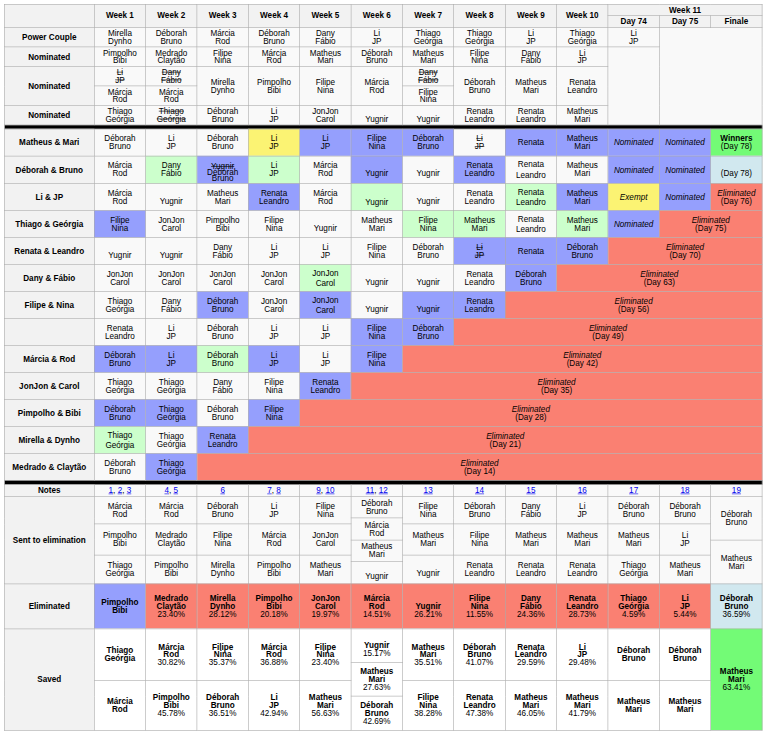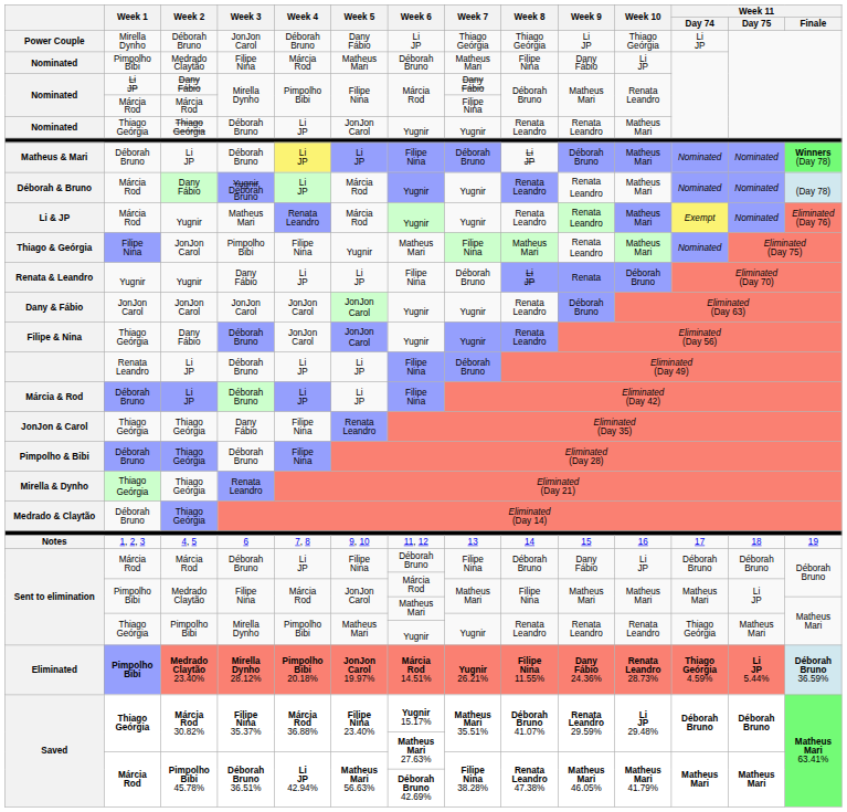Power Couple | Week 3: Márcia Rod -> JonJon Carol
Matheus & Mari | Week 9: Renata -> Déborah Bruno
